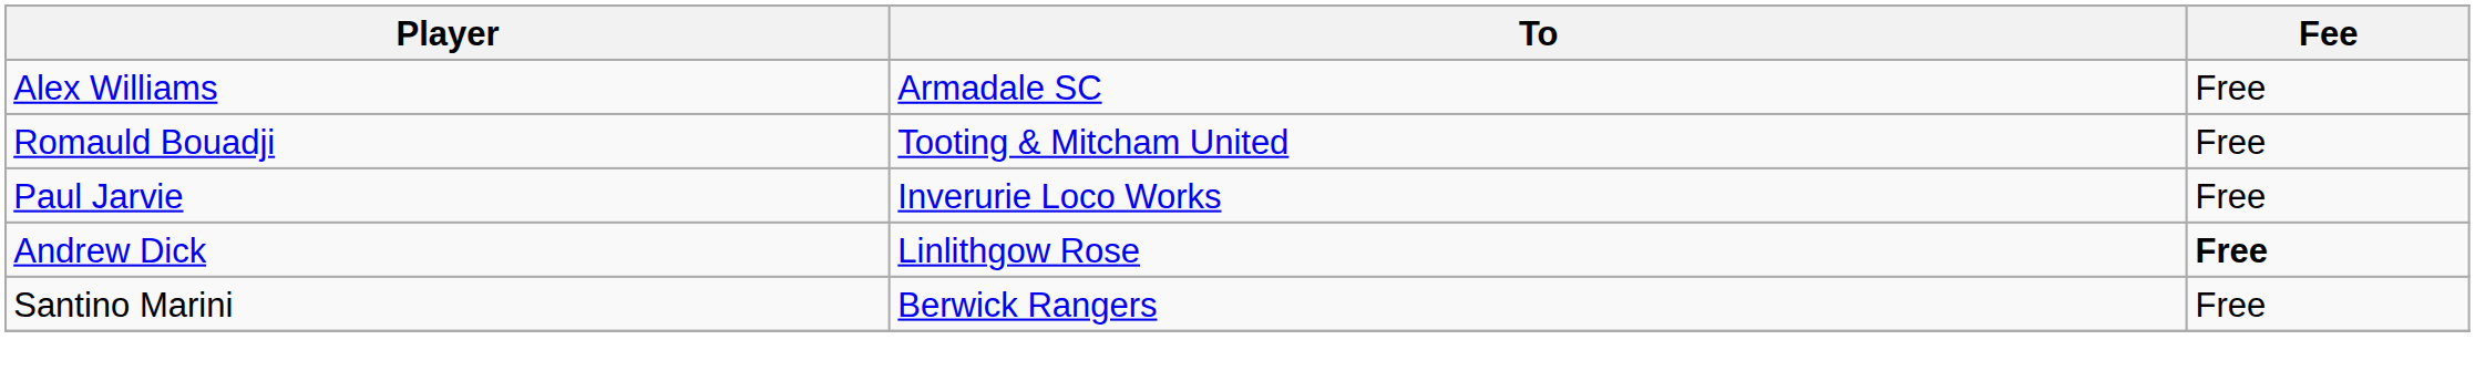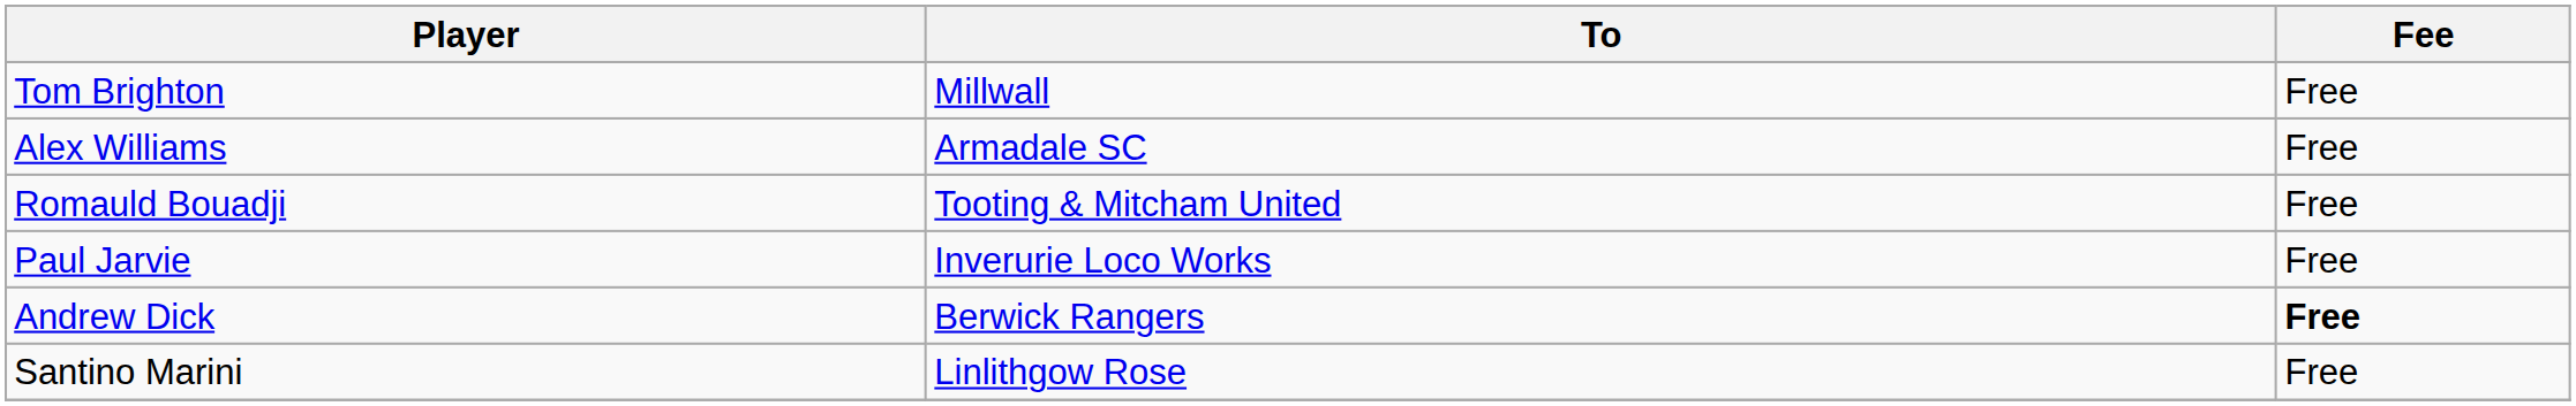+ row: Tom Brighton | Millwall | Free
Andrew Dick | To: Linlithgow Rose -> Berwick Rangers
Santino Marini | To: Berwick Rangers -> Linlithgow Rose
